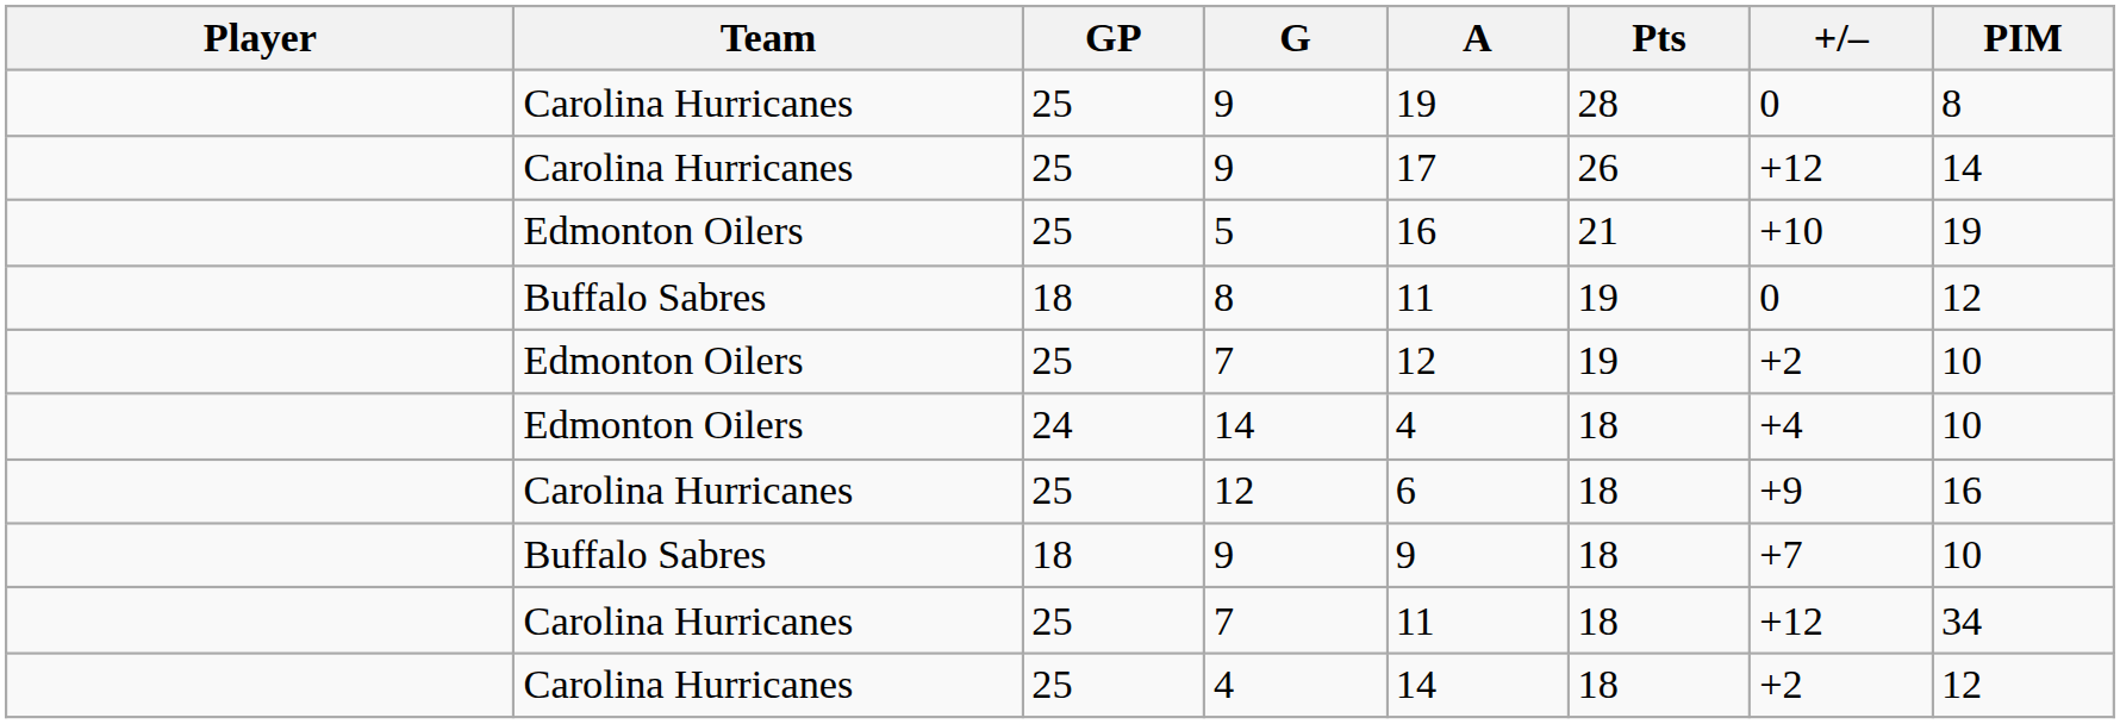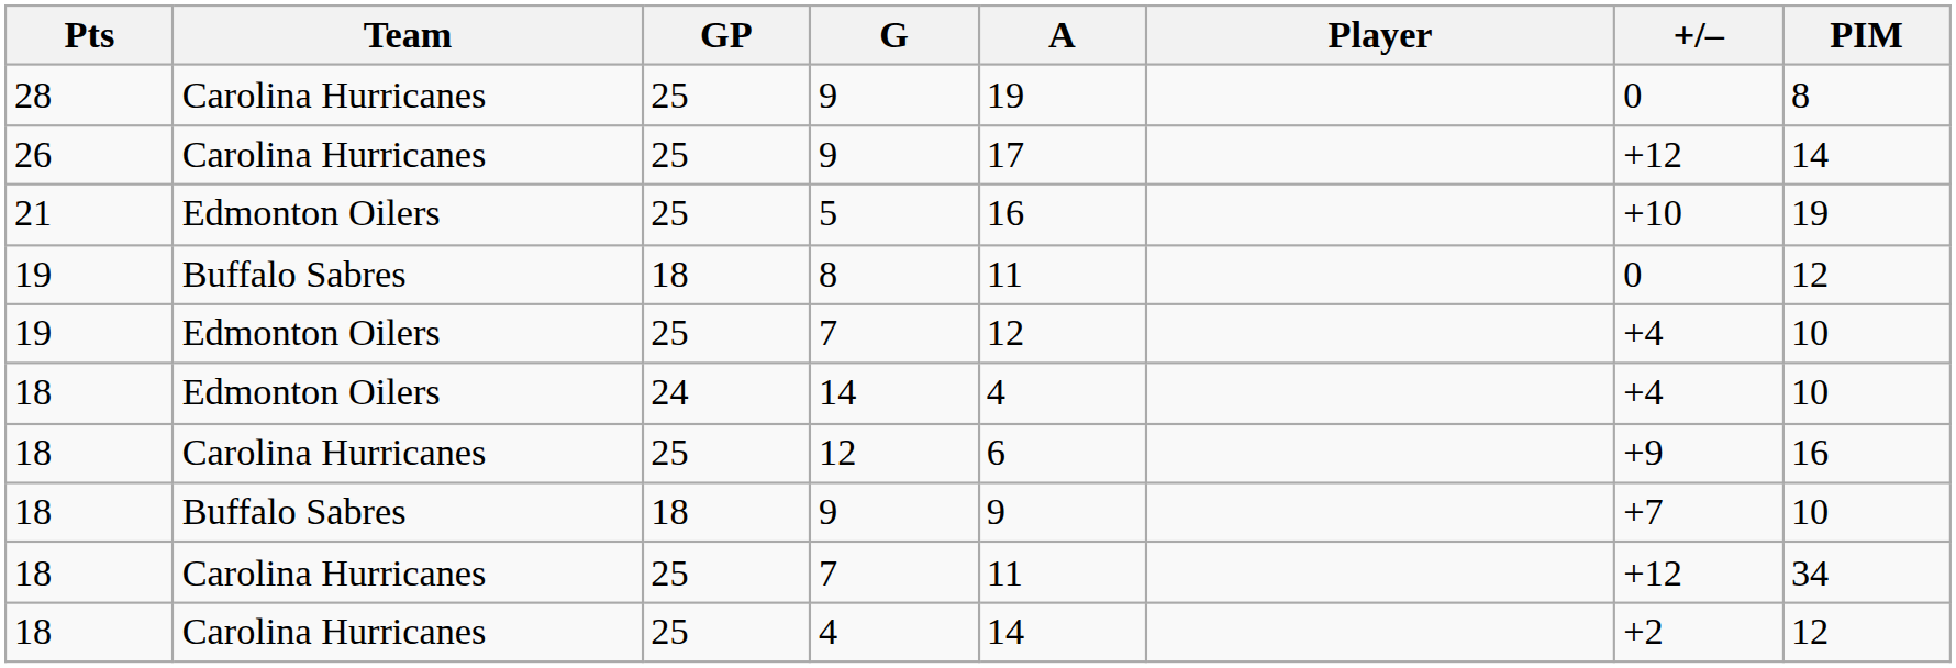columns swapped: Player <-> Pts
Edmonton Oilers / 7 | +/–: +2 -> +4
